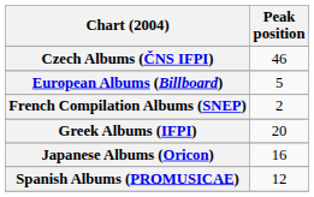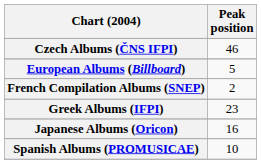Greek Albums (IFPI) | Peak position: 20 -> 23
Spanish Albums (PROMUSICAE) | Peak position: 12 -> 10
